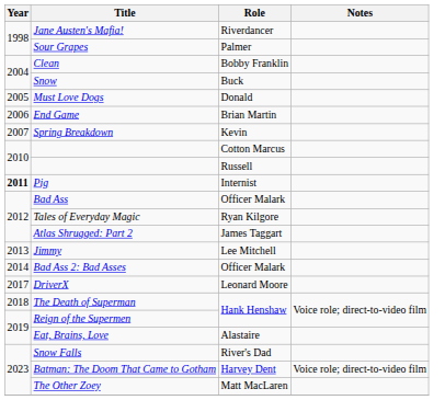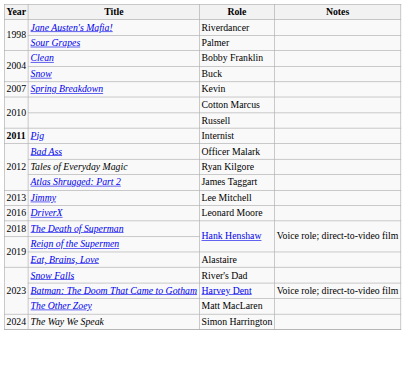- row: 2005 | Must Love Dogs | Donald
- row: 2006 | End Game | Brian Martin
- row: 2014 | Bad Ass 2: Bad Asses | Officer Malark
DriverX | Year: 2017 -> 2016
+ row: 2024 | The Way We Speak | Simon Harrington
